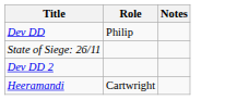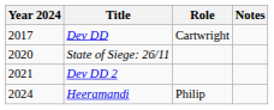+ column: Year 2024 | 2017 | 2020 | 2021 | 2024
Dev DD | Role: Philip -> Cartwright
Heeramandi | Role: Cartwright -> Philip
